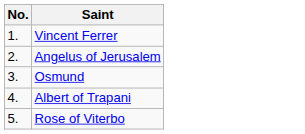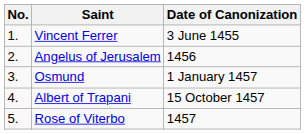+ column: Date of Canonization | 3 June 1455 | 1456 | 1 January 1457 | 15 October 1457 | 1457
